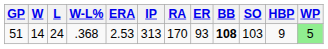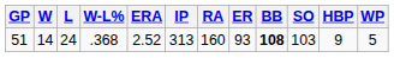51 | ERA: 2.53 -> 2.52
51 | RA: 170 -> 160
51 | WP: lightgreen background -> no background
